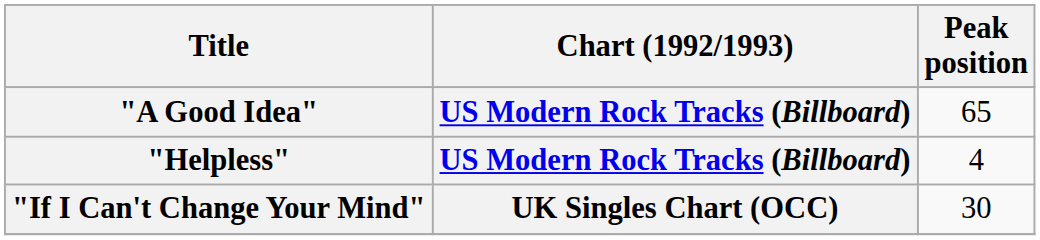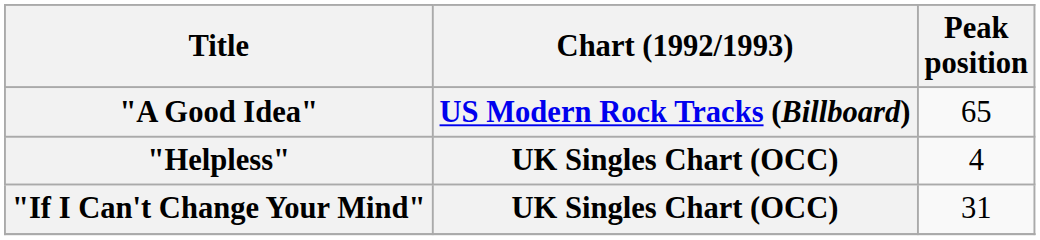"Helpless" | Chart (1992/1993): US Modern Rock Tracks (Billboard) -> UK Singles Chart (OCC)
"If I Can't Change Your Mind" | Peak position: 30 -> 31
